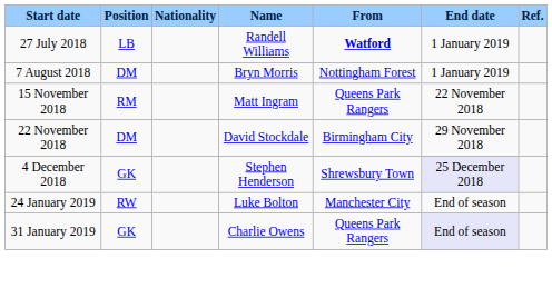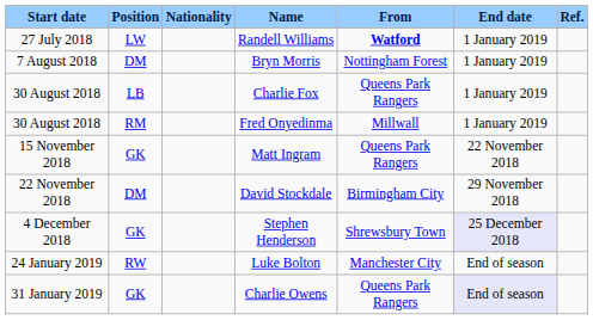Randell Williams | Position: LB -> LW
+ row: 30 August 2018 | LB | Charlie Fox | Queens Park Rangers | 1 January 2019
+ row: 30 August 2018 | RM | Fred Onyedinma | Millwall | 1 January 2019
Matt Ingram | Position: RM -> GK
